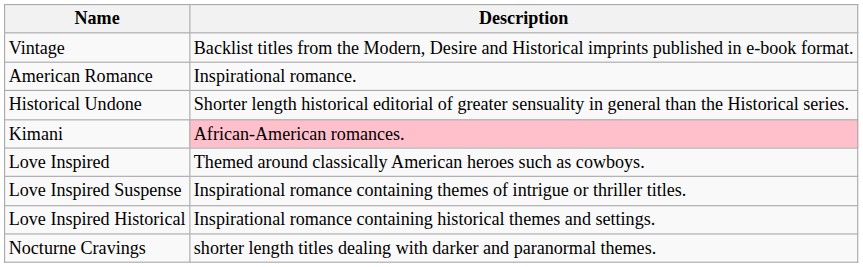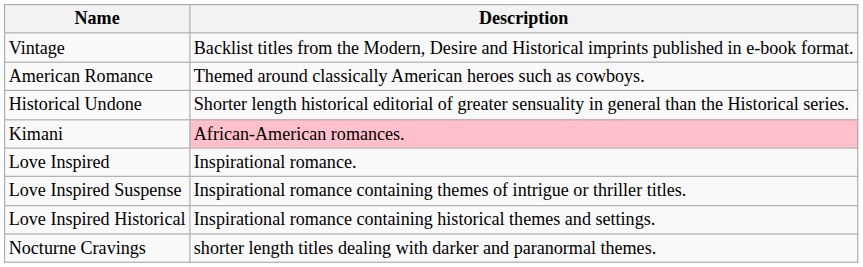American Romance | Description: Inspirational romance. -> Themed around classically American heroes such as cowboys.
Love Inspired | Description: Themed around classically American heroes such as cowboys. -> Inspirational romance.
